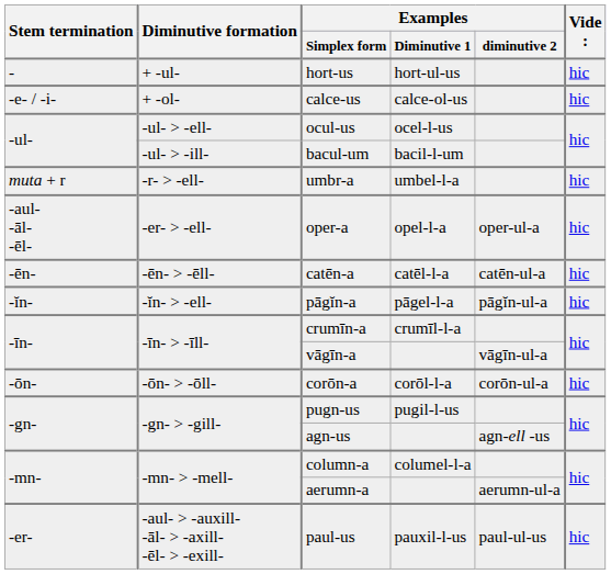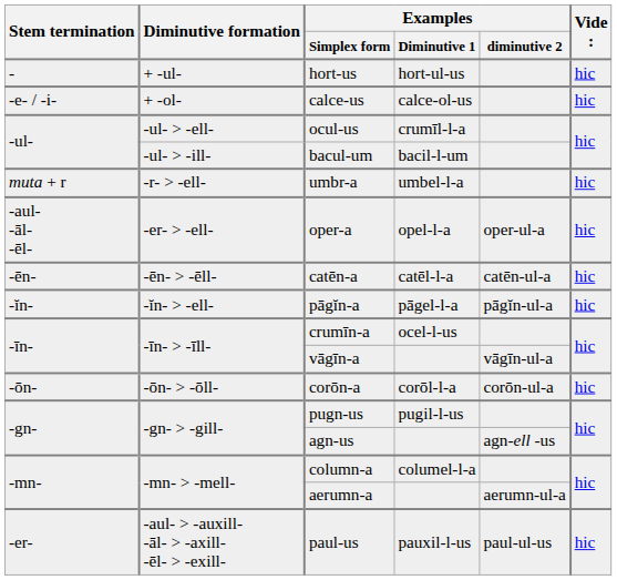ocul-us | Examples / Diminutive 1: ocel-l-us -> crumīl-l-a
crumīn-a | Examples / Diminutive 1: crumīl-l-a -> ocel-l-us
